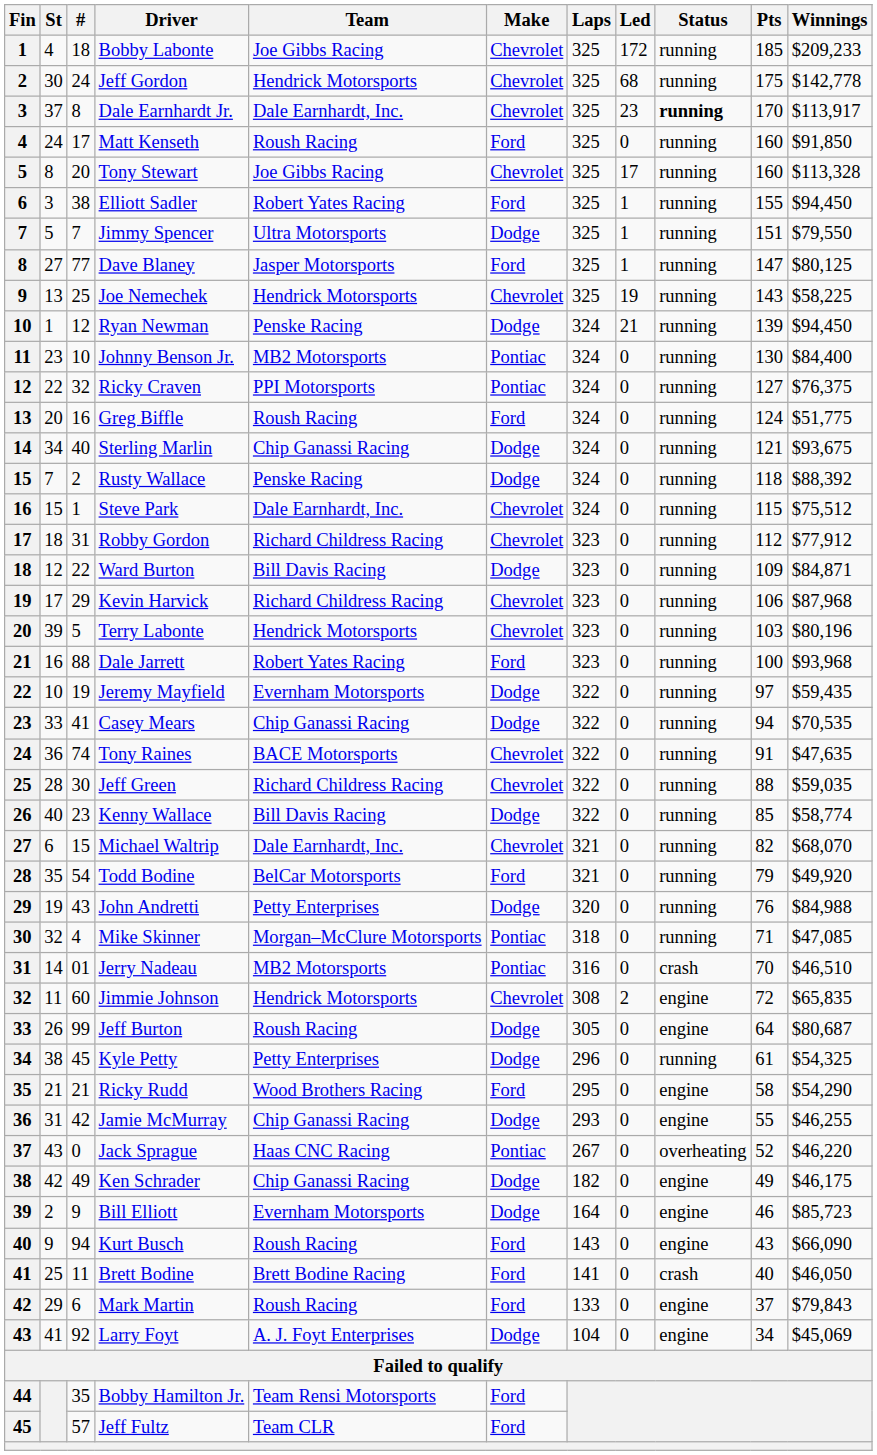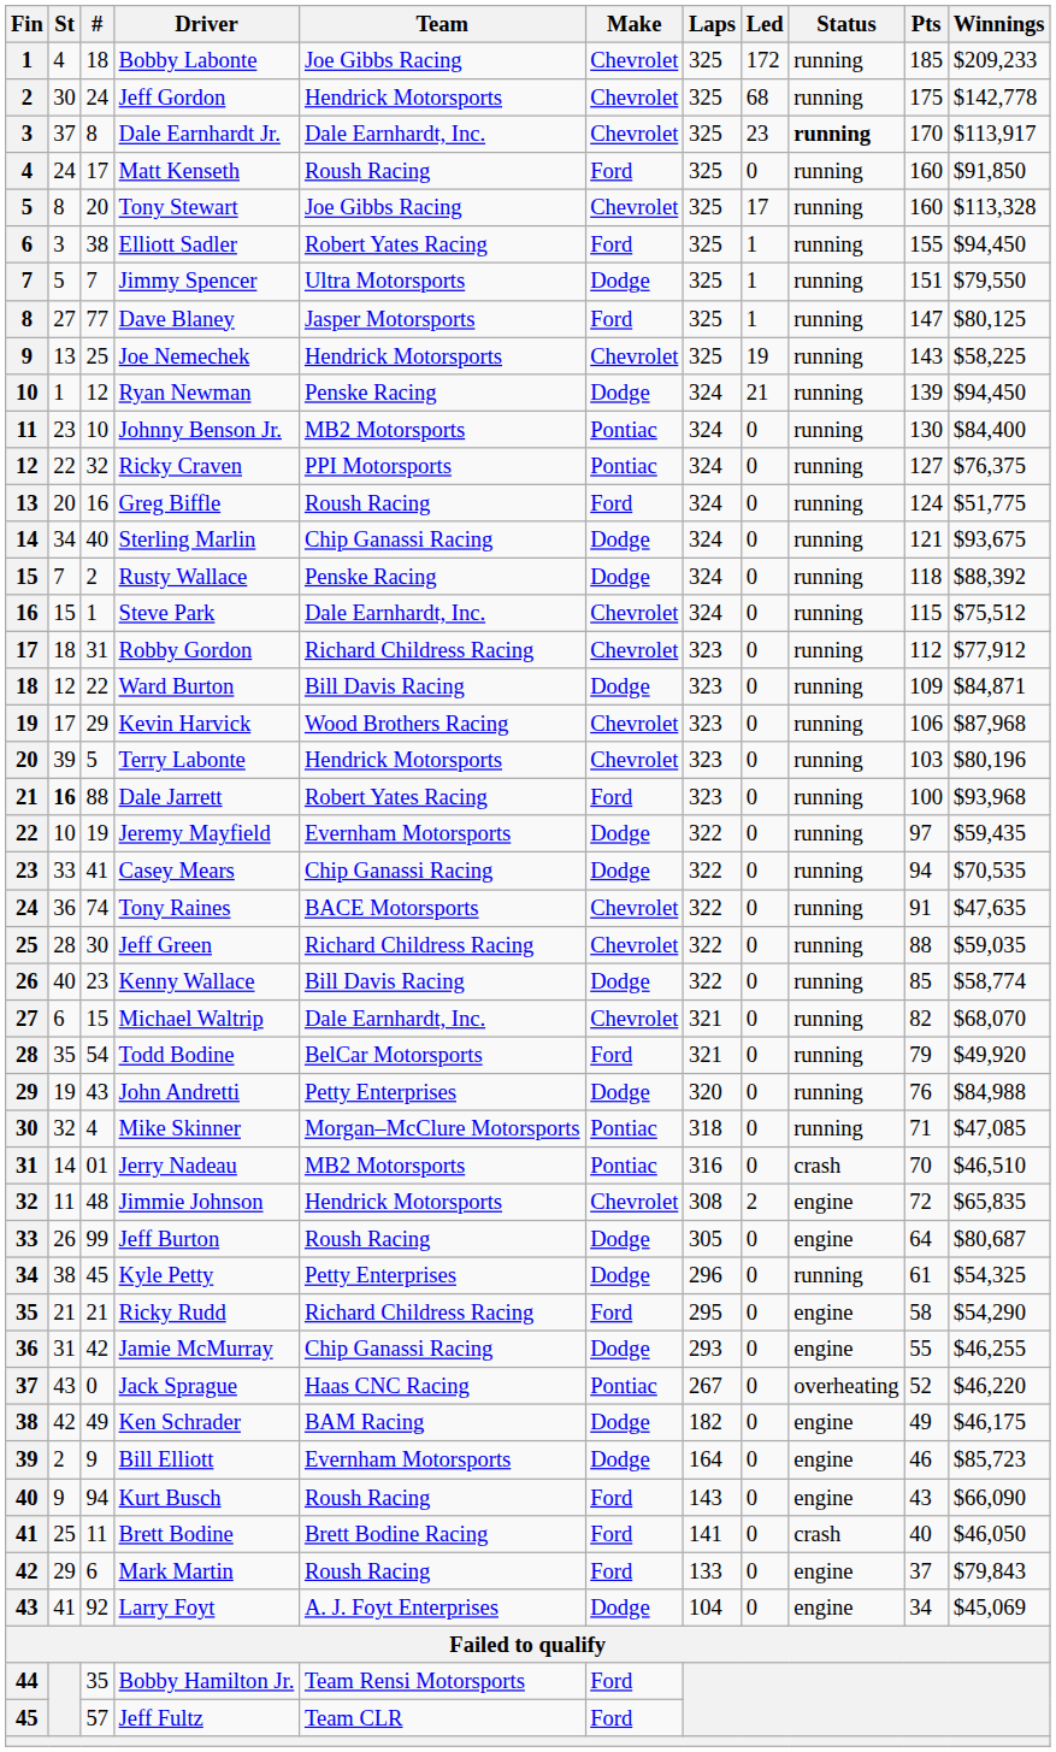Kevin Harvick | Team: Richard Childress Racing -> Wood Brothers Racing
Dale Jarrett | St: normal -> bold
Jimmie Johnson | #: 60 -> 48
Ricky Rudd | Team: Wood Brothers Racing -> Richard Childress Racing
Ken Schrader | Team: Chip Ganassi Racing -> BAM Racing
